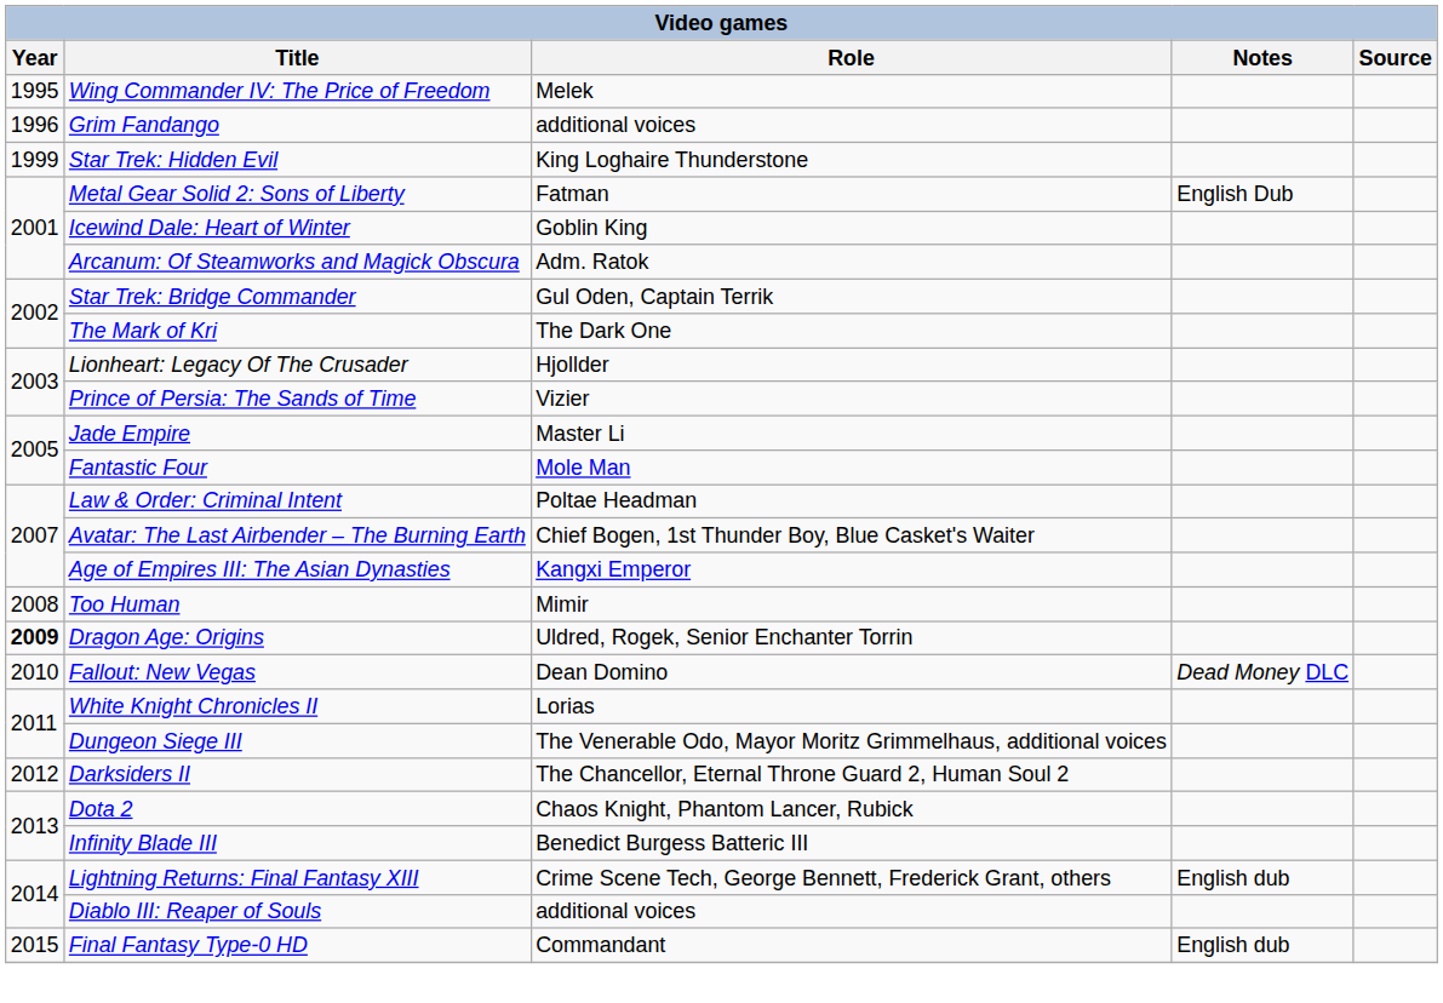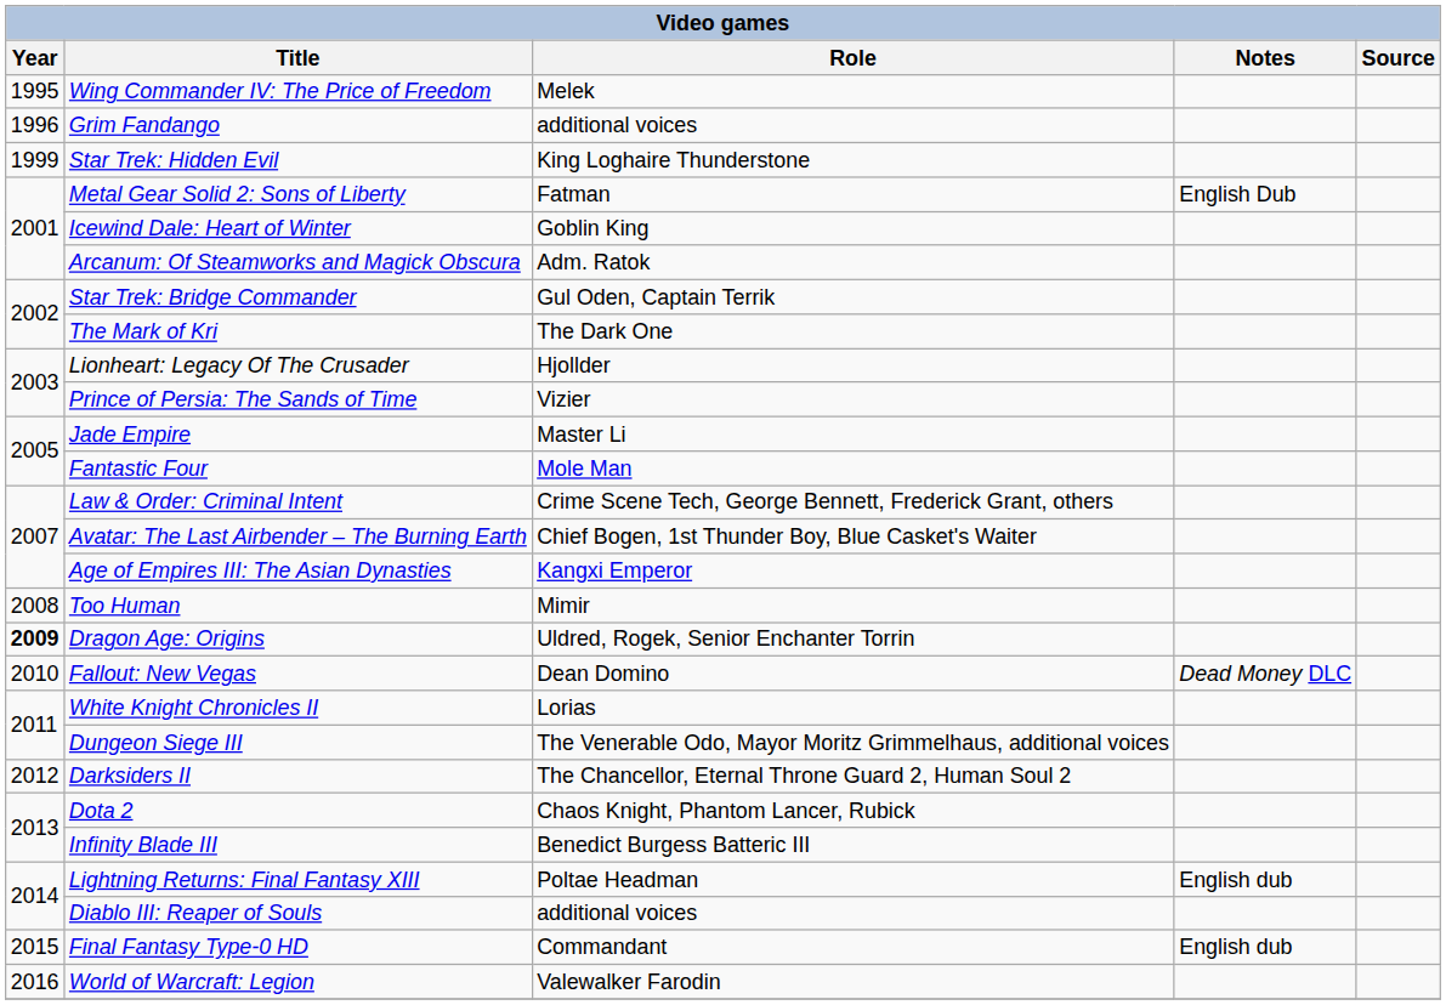Law & Order: Criminal Intent | Role: Poltae Headman -> Crime Scene Tech, George Bennett, Frederick Grant, others
Lightning Returns: Final Fantasy XIII | Role: Crime Scene Tech, George Bennett, Frederick Grant, others -> Poltae Headman
+ row: 2016 | World of Warcraft: Legion | Valewalker Farodin
